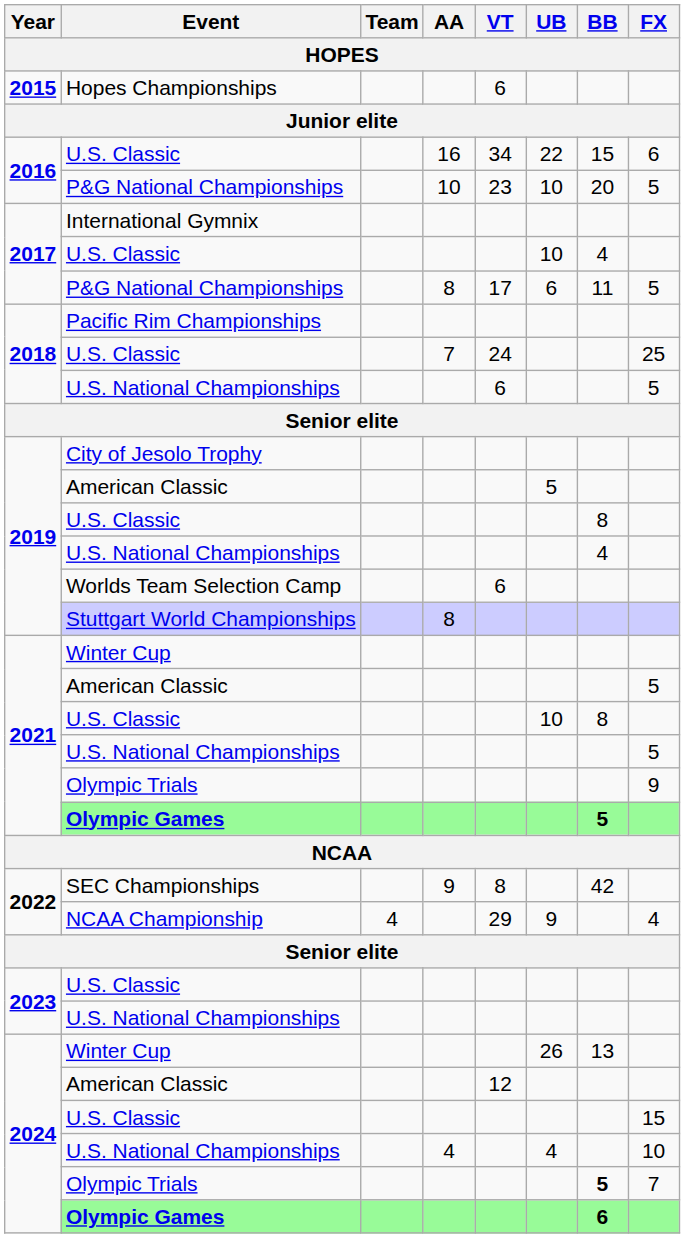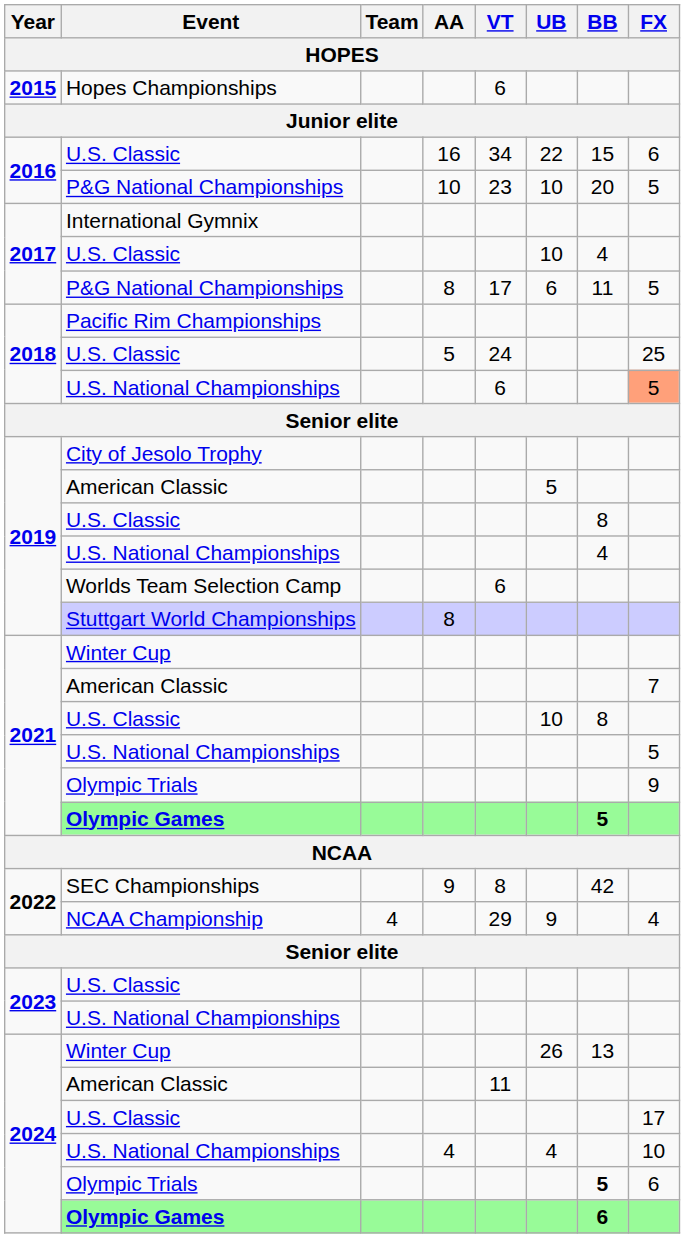2018 / U.S. Classic | AA: 7 -> 5
2018 / U.S. National Championships | FX: no background -> lightsalmon background
2021 / American Classic | FX: 5 -> 7
2024 / American Classic | VT: 12 -> 11
2024 / U.S. Classic | FX: 15 -> 17
2024 / Olympic Trials | FX: 7 -> 6
